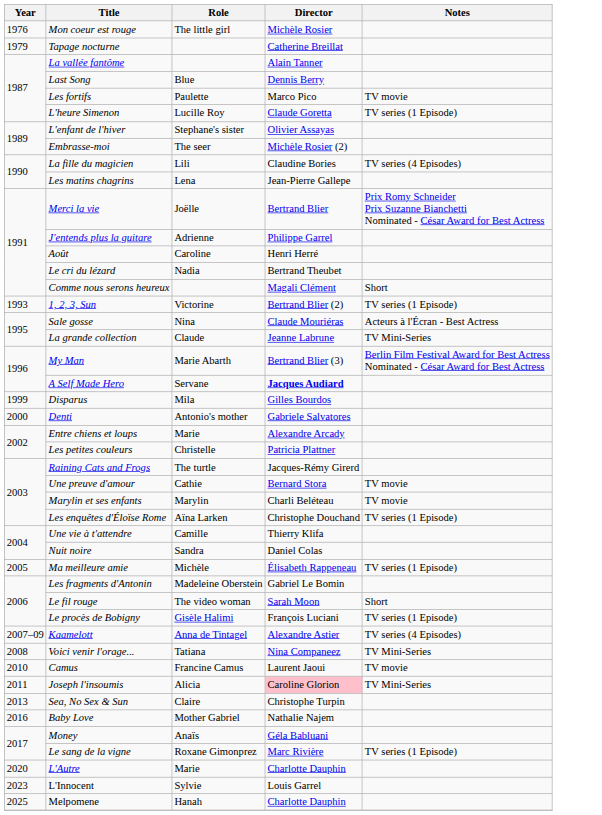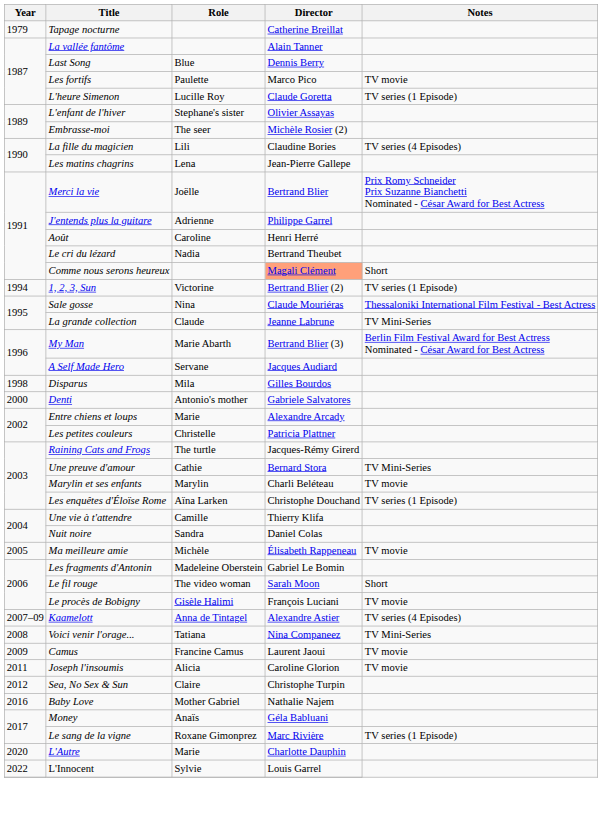- row: 1976 | Mon coeur est rouge | The little girl | Michèle Rosier
Comme nous serons heureux | Director: no background -> lightsalmon background
1, 2, 3, Sun | Year: 1993 -> 1994
Sale gosse | Notes: Acteurs à l'Écran - Best Actress -> Thessaloniki International Film Festival - Best Actress
A Self Made Hero | Director: bold -> normal
Disparus | Year: 1999 -> 1998
Une preuve d'amour | Notes: TV movie -> TV Mini-Series
Ma meilleure amie | Notes: TV series (1 Episode) -> TV movie
Le procès de Bobigny | Notes: TV series (1 Episode) -> TV movie
Camus | Year: 2010 -> 2009
Joseph l'insoumis | Director: pink background -> no background
Joseph l'insoumis | Notes: TV Mini-Series -> TV movie
Sea, No Sex & Sun | Year: 2013 -> 2012
L'Innocent | Year: 2023 -> 2022
- row: 2025 | Melpomene | Hanah | Charlotte Dauphin
